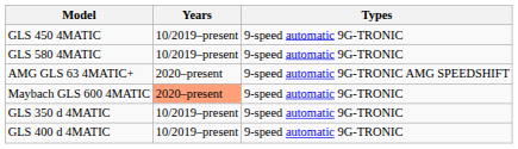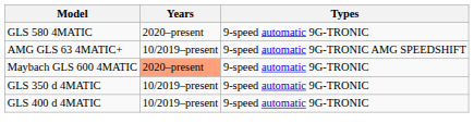- row: GLS 450 4MATIC | 10/2019–present | 9-speed automatic 9G-TRONIC
GLS 580 4MATIC | Years: 10/2019–present -> 2020–present
AMG GLS 63 4MATIC+ | Years: 2020–present -> 10/2019–present
